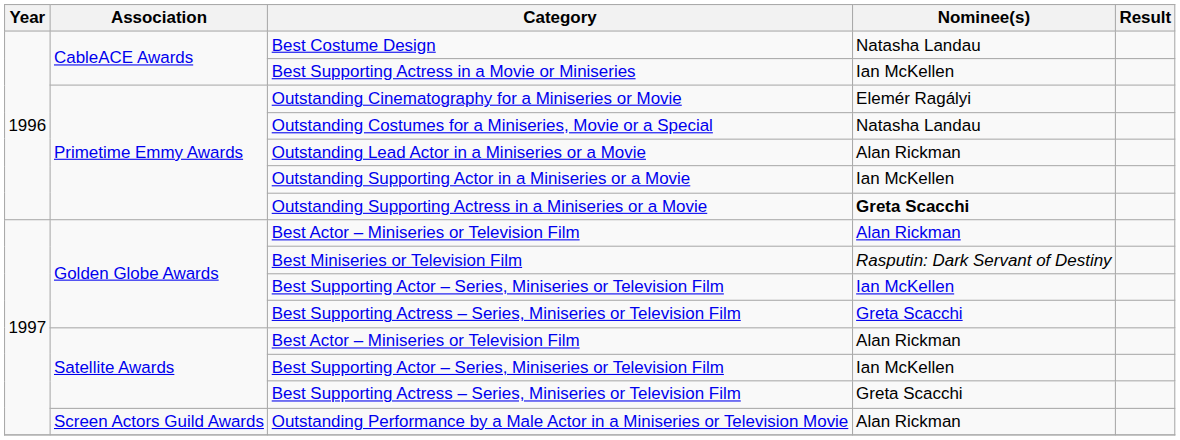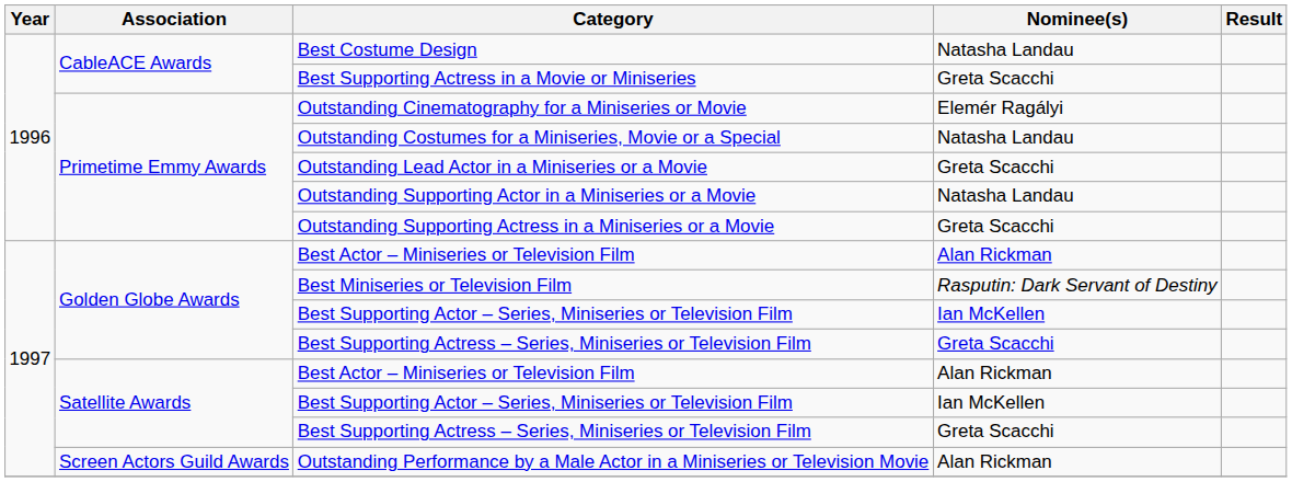Best Supporting Actress in a Movie or Miniseries | Nominee(s): Ian McKellen -> Greta Scacchi
Outstanding Lead Actor in a Miniseries or a Movie | Nominee(s): Alan Rickman -> Greta Scacchi
Outstanding Supporting Actor in a Miniseries or a Movie | Nominee(s): Ian McKellen -> Natasha Landau
Outstanding Supporting Actress in a Miniseries or a Movie | Nominee(s): bold -> normal
